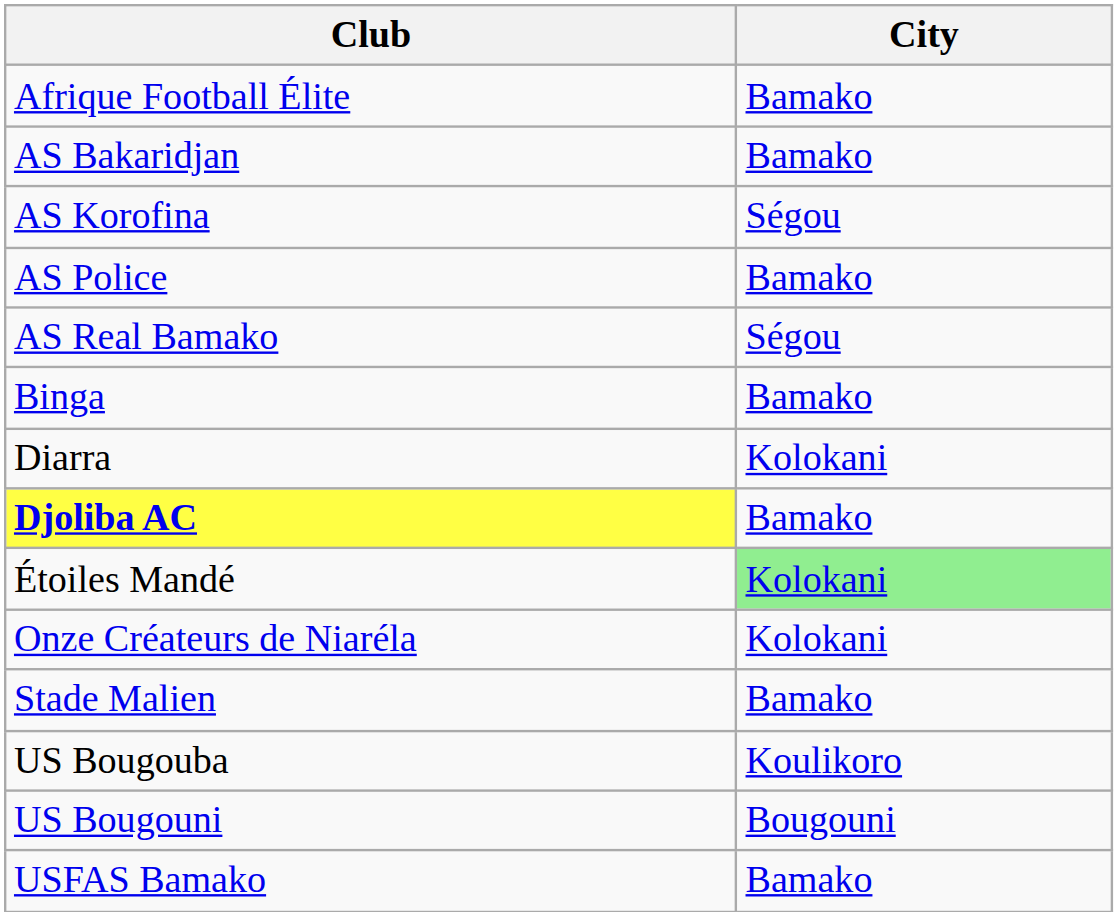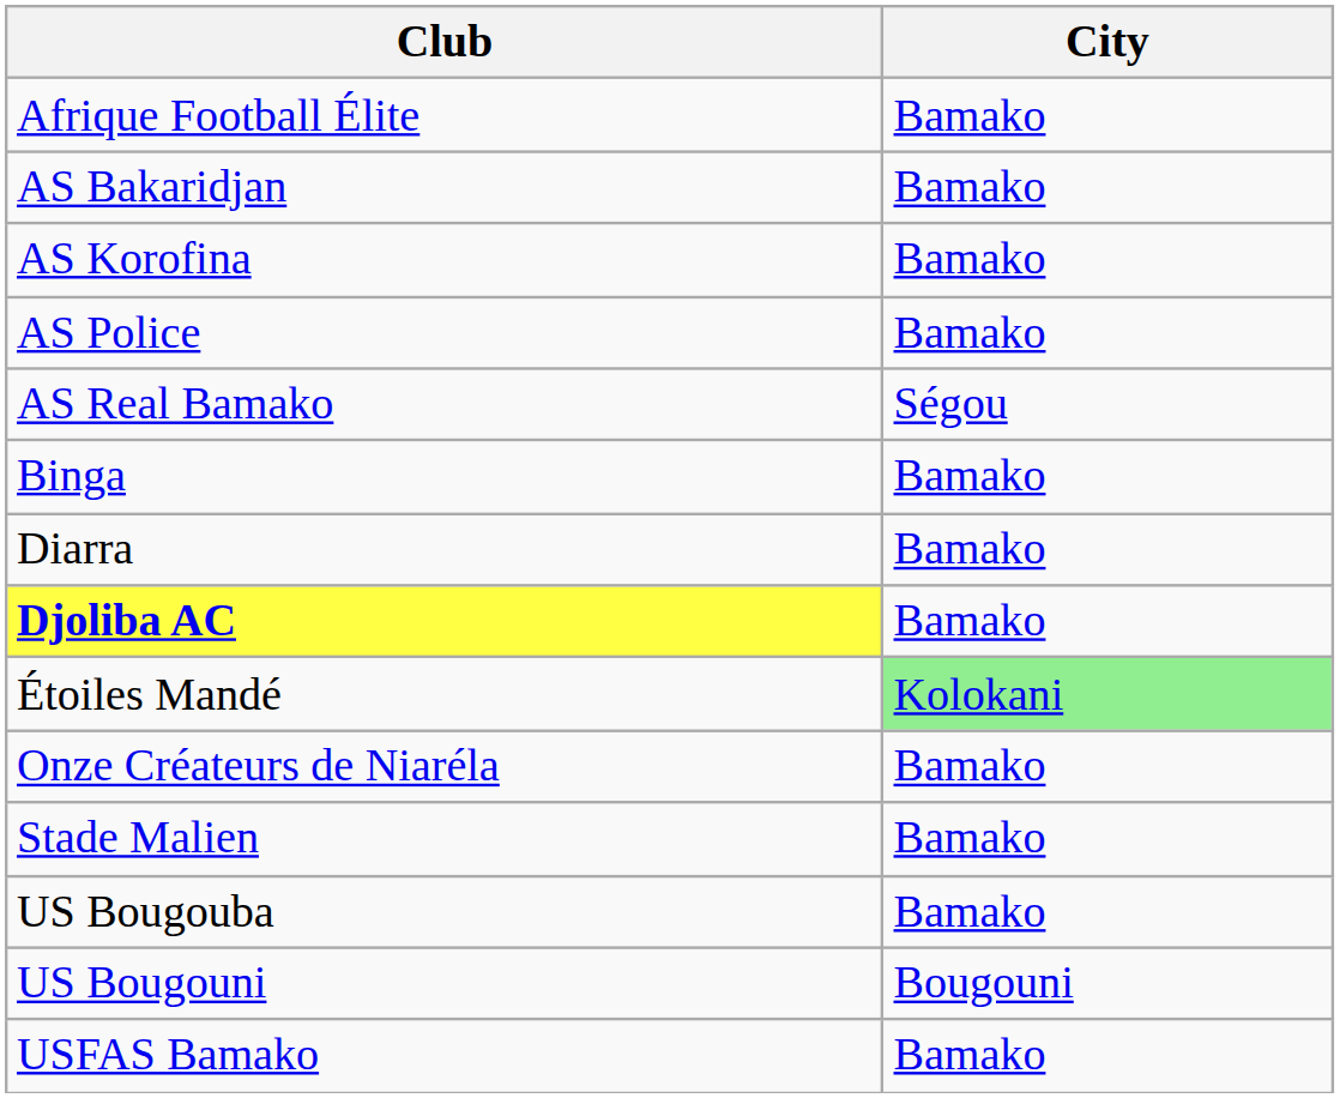AS Korofina | City: Ségou -> Bamako
Diarra | City: Kolokani -> Bamako
Onze Créateurs de Niaréla | City: Kolokani -> Bamako
US Bougouba | City: Koulikoro -> Bamako
